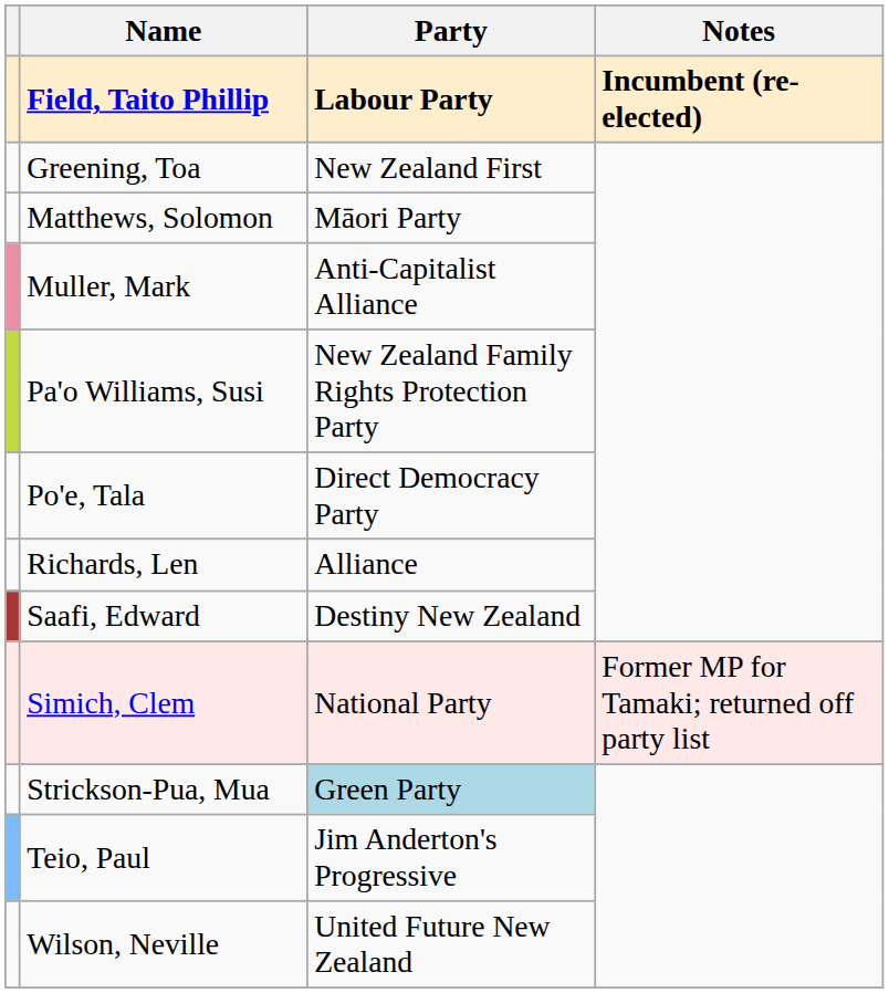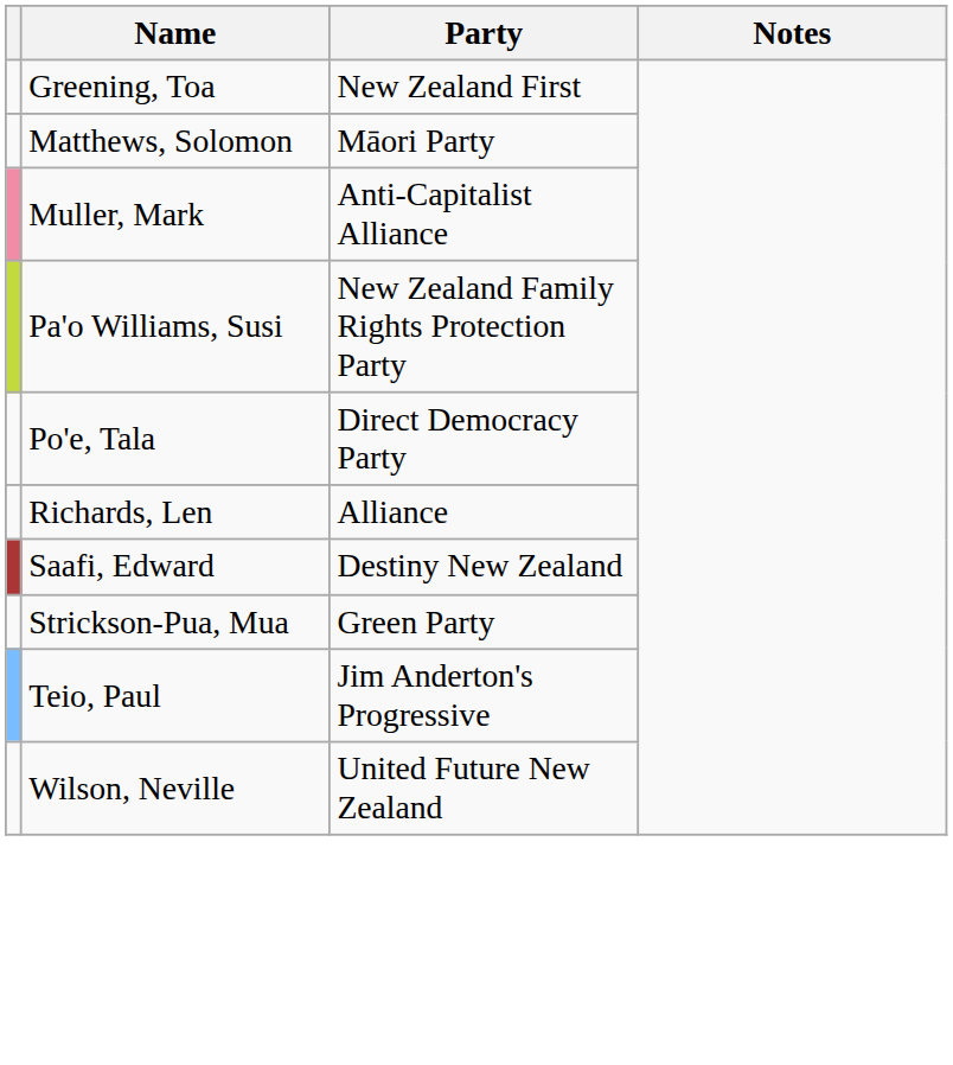- row: Field, Taito Phillip | Labour Party | Incumbent (re-elected)
- row: Simich, Clem | National Party | Former MP for Tamaki; returned off party list
Strickson-Pua, Mua | Party: lightblue background -> no background
